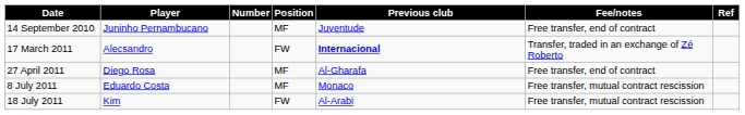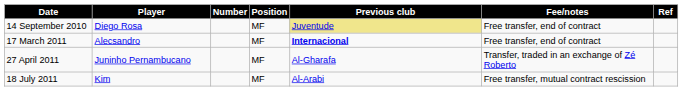14 September 2010 | Player: Juninho Pernambucano -> Diego Rosa
14 September 2010 | Previous club: no background -> khaki background
17 March 2011 | Position: FW -> MF
17 March 2011 | Fee/notes: Transfer, traded in an exchange of Zé Roberto -> Free transfer, end of contract
27 April 2011 | Player: Diego Rosa -> Juninho Pernambucano
27 April 2011 | Fee/notes: Free transfer, end of contract -> Transfer, traded in an exchange of Zé Roberto
- row: 8 July 2011 | Eduardo Costa | MF | Monaco | Free transfer, mutual contract rescission
18 July 2011 | Position: FW -> MF
